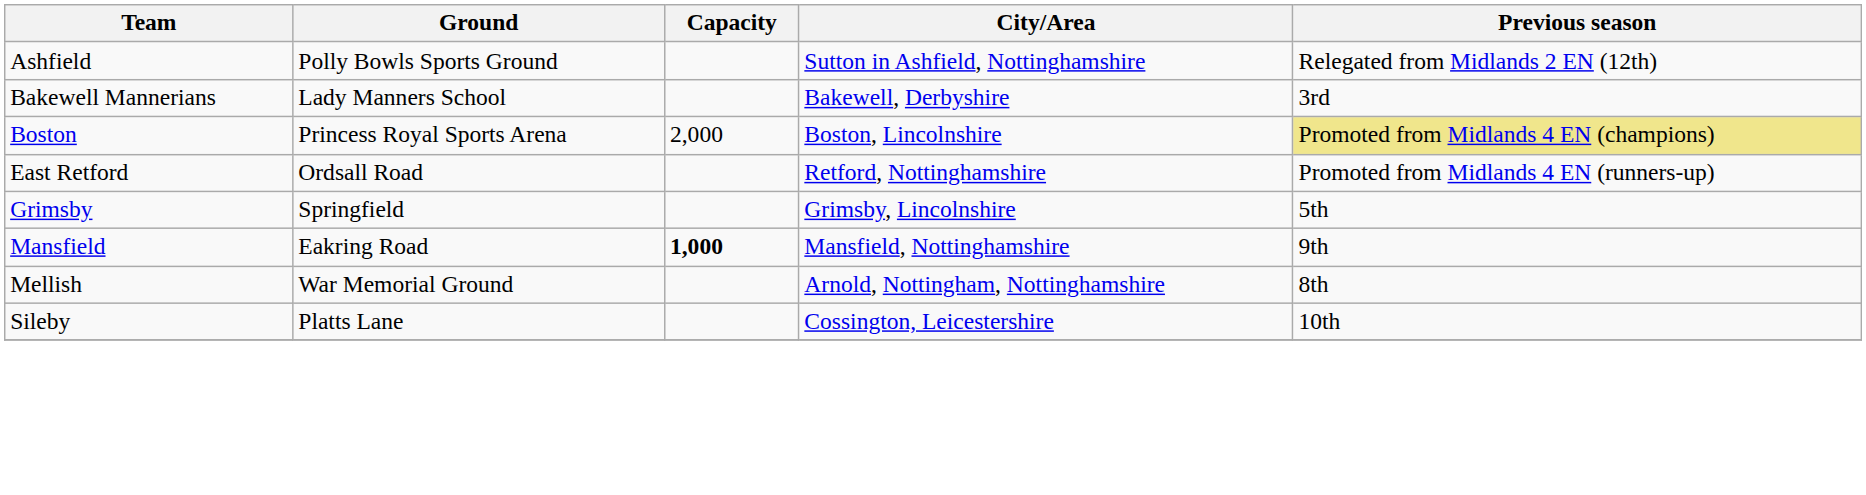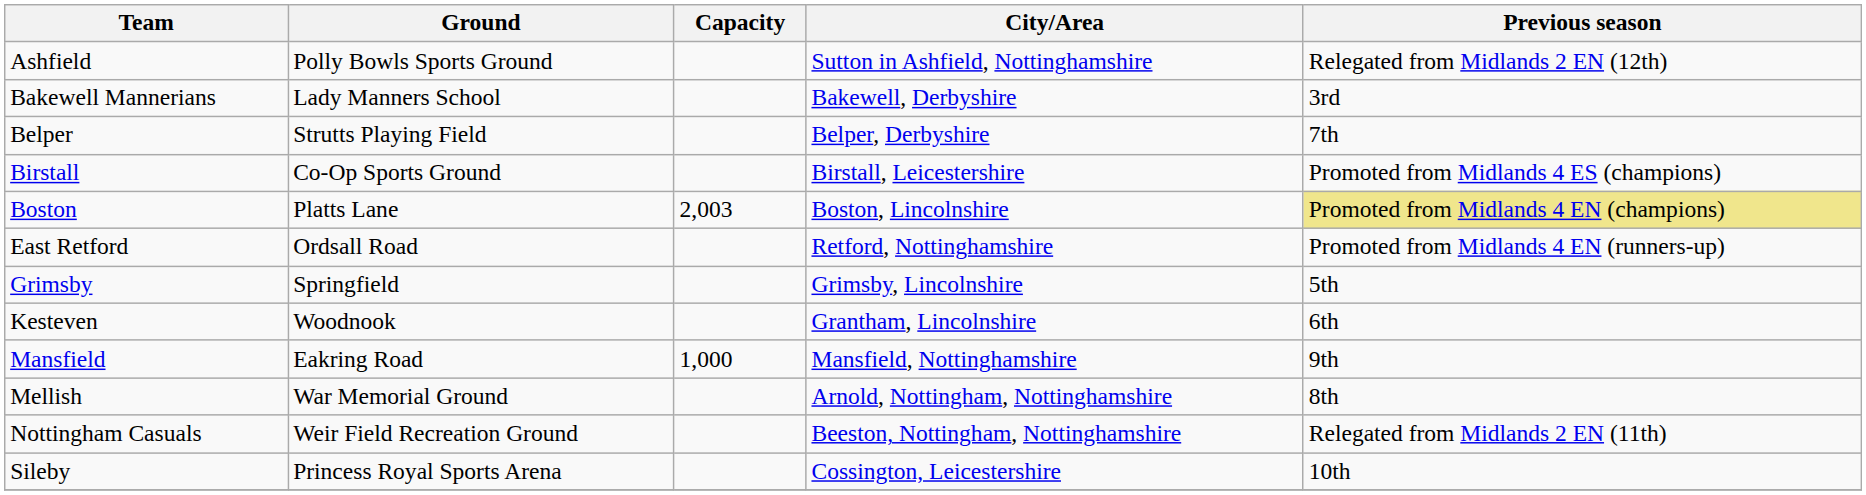+ row: Belper | Strutts Playing Field | Belper, Derbyshire | 7th
+ row: Birstall | Co-Op Sports Ground | Birstall, Leicestershire | Promoted from Midlands 4 ES (champions)
Boston | Ground: Princess Royal Sports Arena -> Platts Lane
Boston | Capacity: 2,000 -> 2,003
+ row: Kesteven | Woodnook | Grantham, Lincolnshire | 6th
Mansfield | Capacity: bold -> normal
+ row: Nottingham Casuals | Weir Field Recreation Ground | Beeston, Nottingham, Nottinghamshire | Relegated from Midlands 2 EN (11th)
Sileby | Ground: Platts Lane -> Princess Royal Sports Arena
